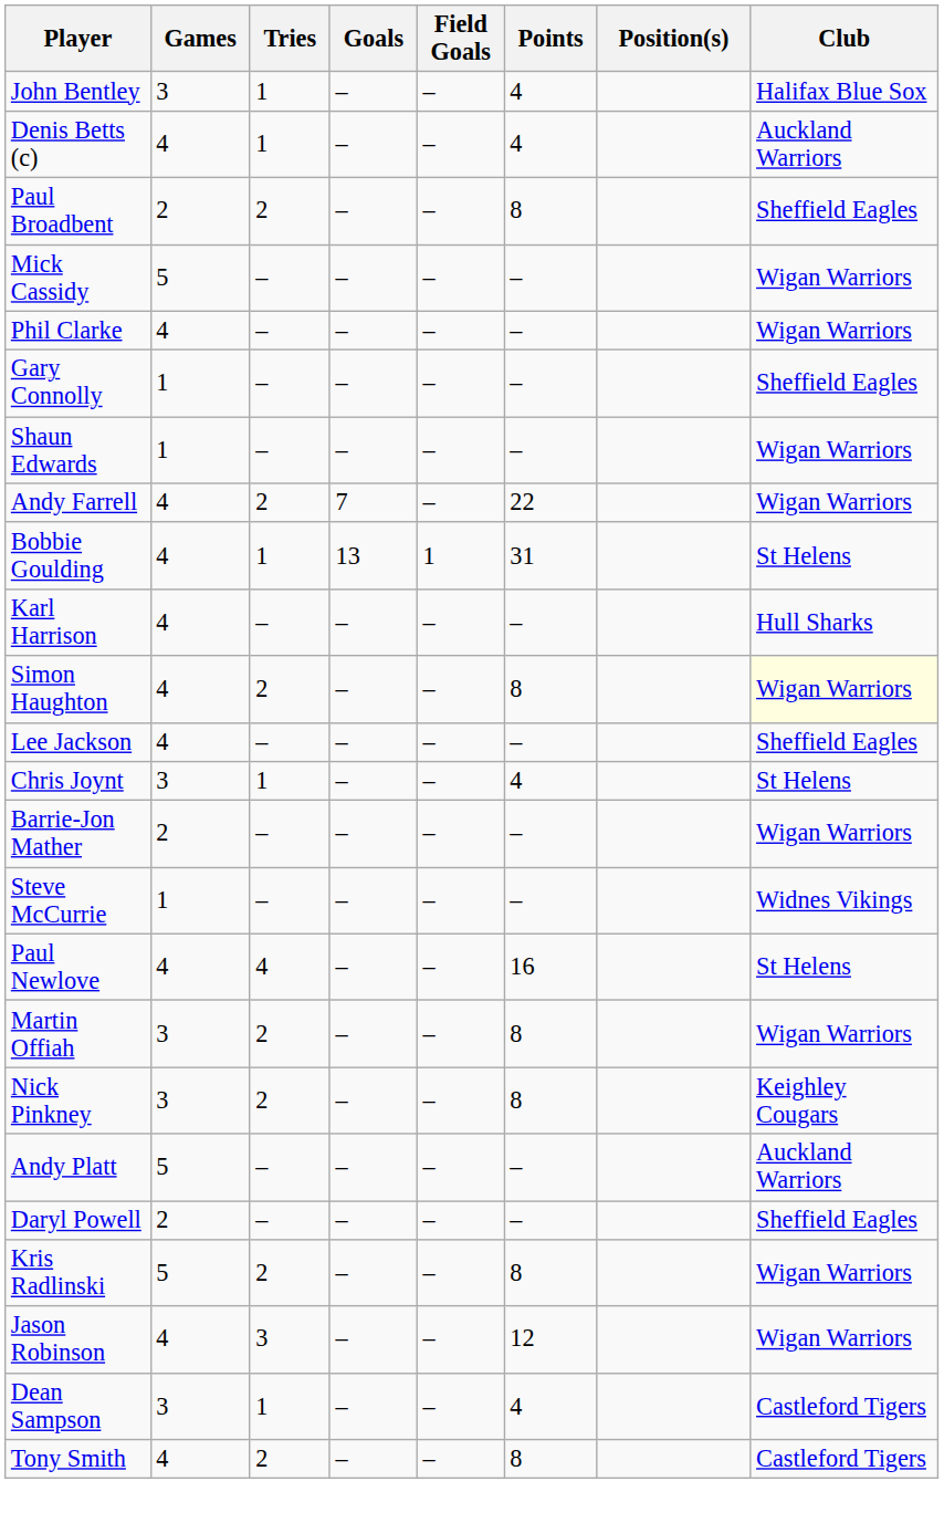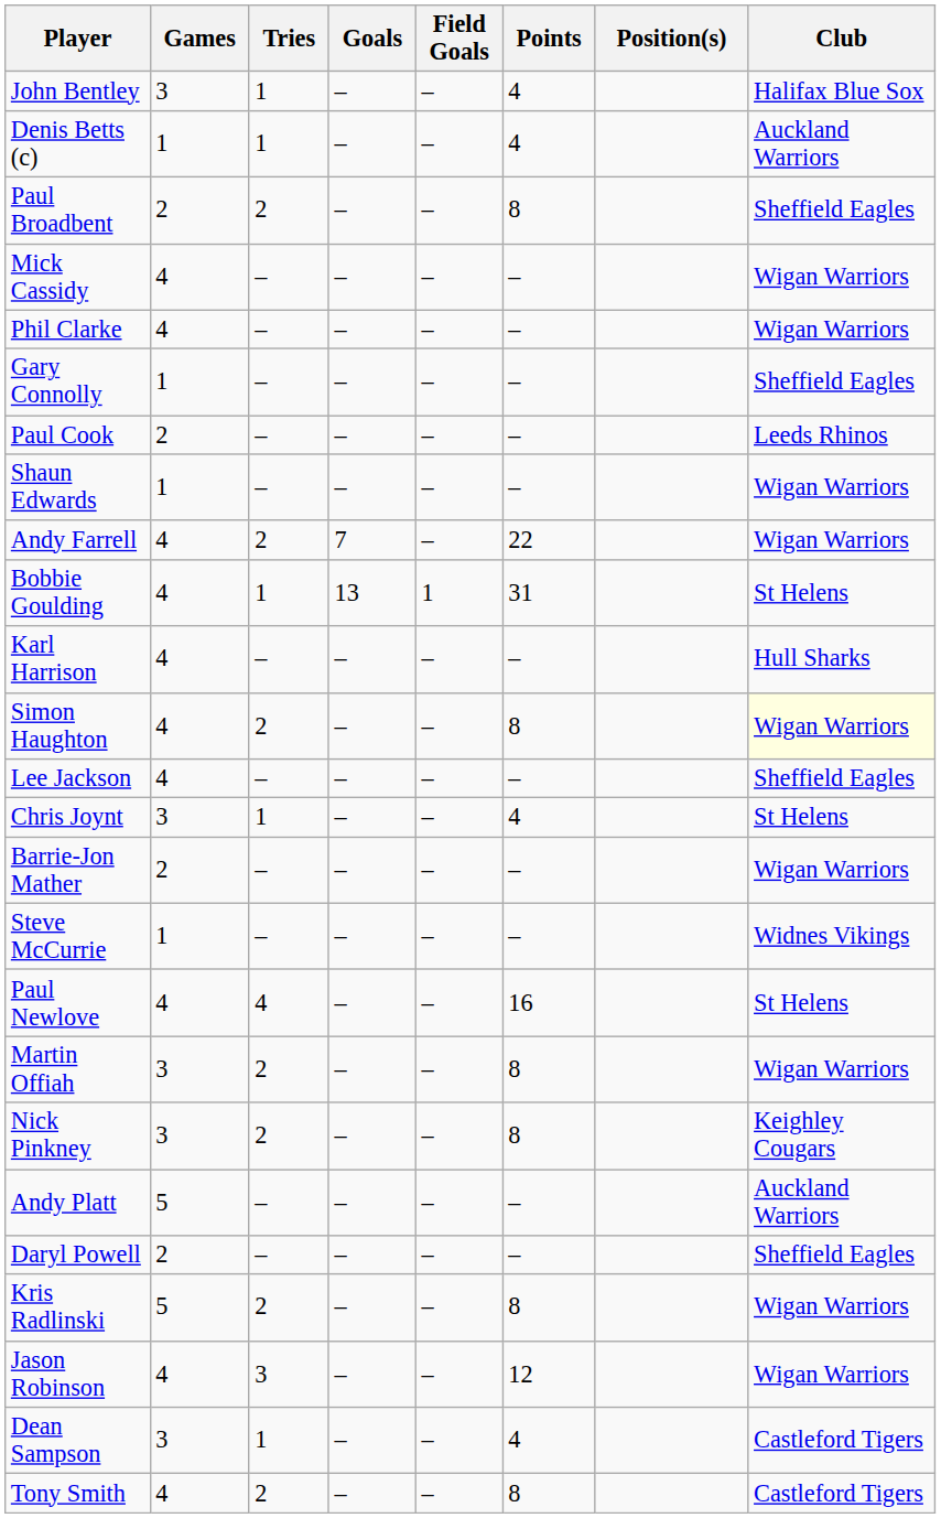Denis Betts (c) | Games: 4 -> 1
Mick Cassidy | Games: 5 -> 4
+ row: Paul Cook | 2 | – | – | – | – | Leeds Rhinos
